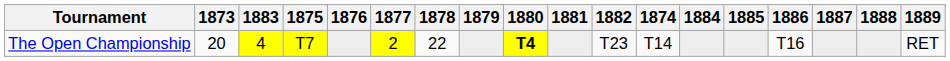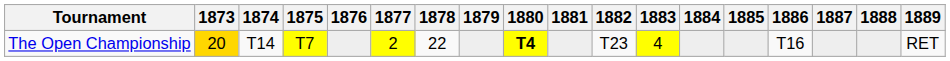columns swapped: 1874 <-> 1883
The Open Championship | 1873: no background -> gold background
